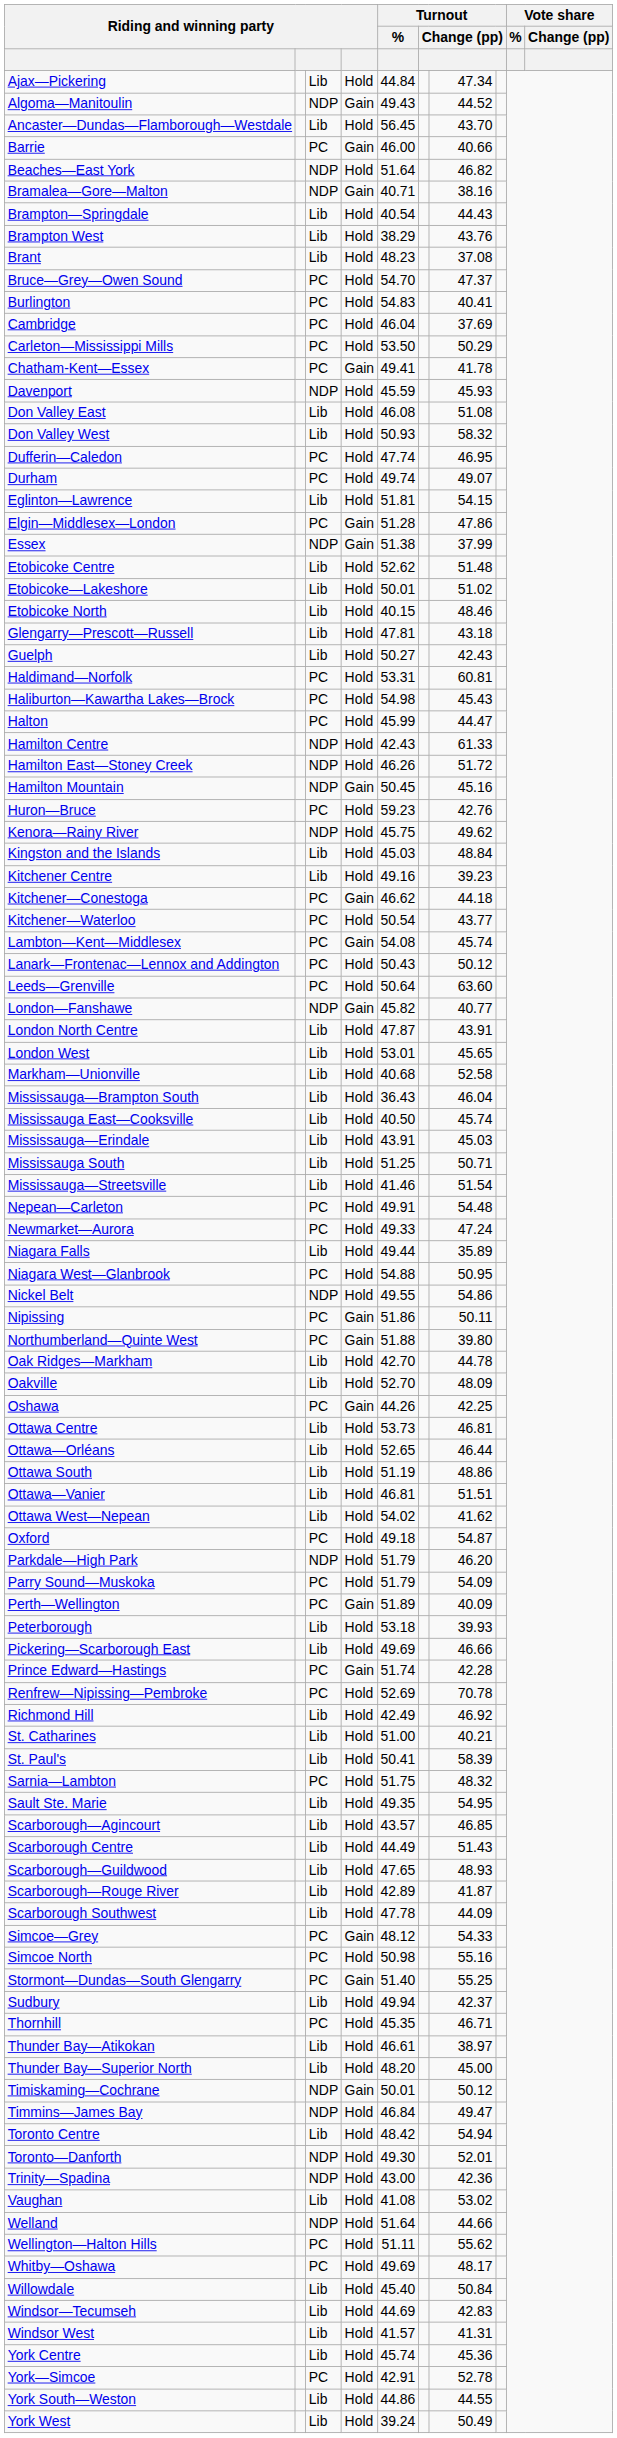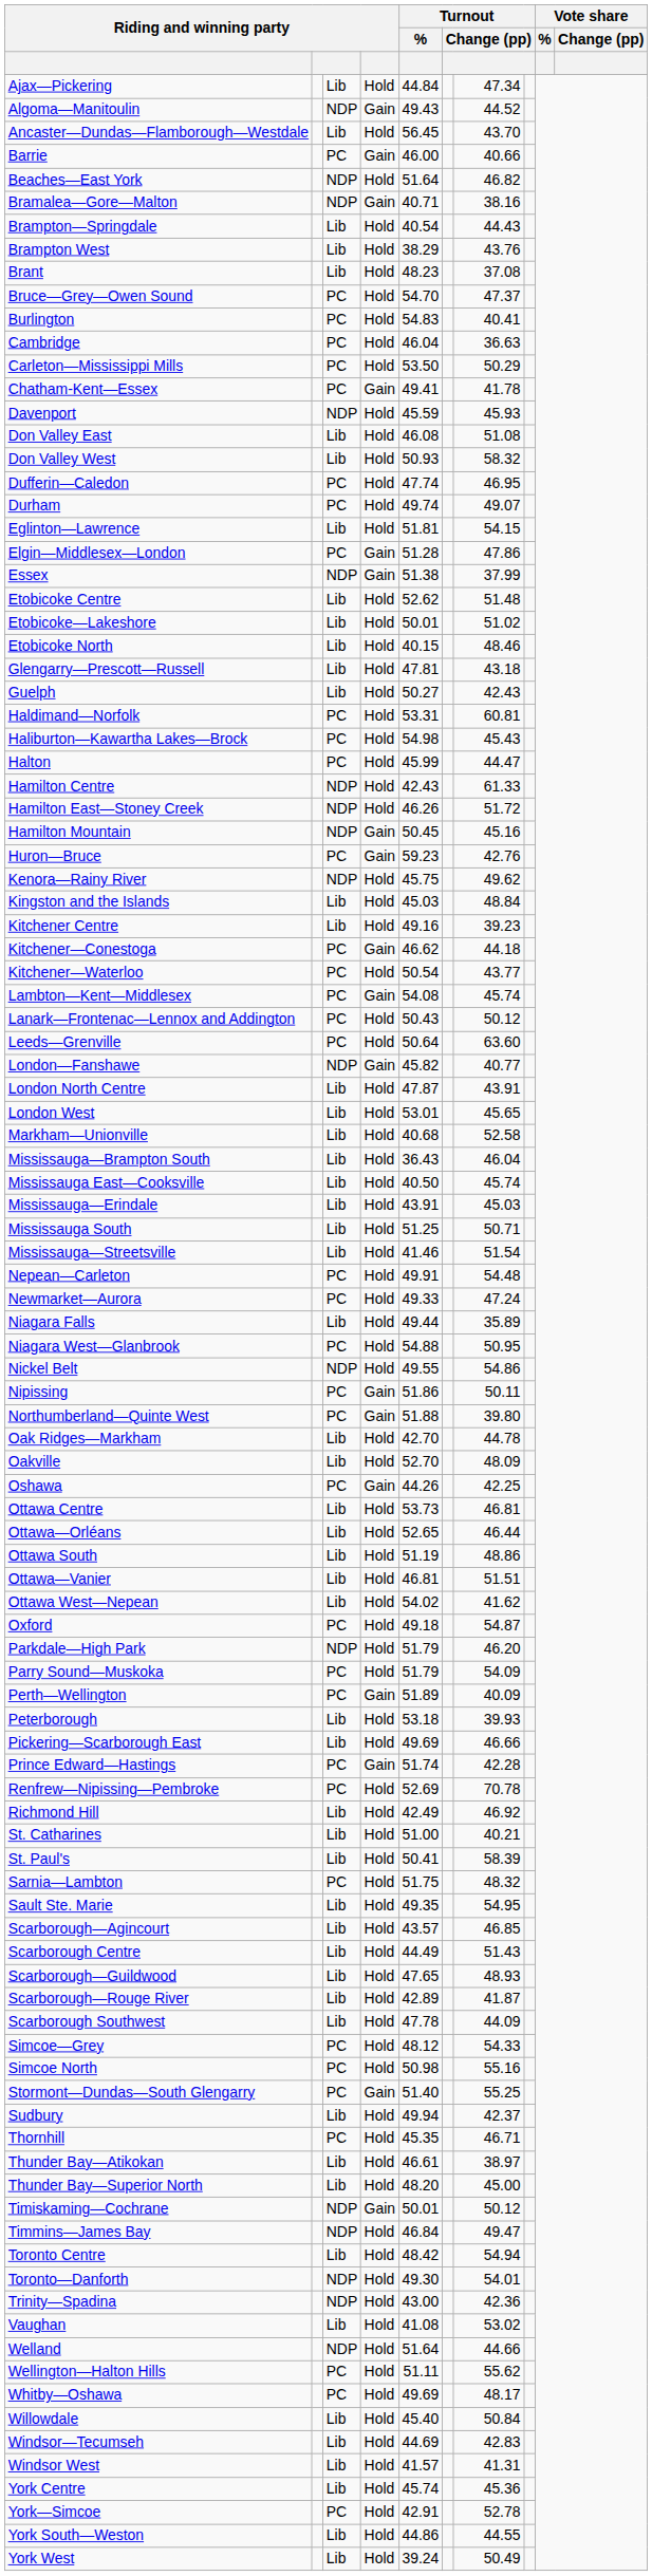Cambridge | column 7: 37.69 -> 36.63
Huron—Bruce | column 4: Hold -> Gain
Simcoe—Grey | column 4: Gain -> Hold
Toronto—Danforth | column 7: 52.01 -> 54.01
